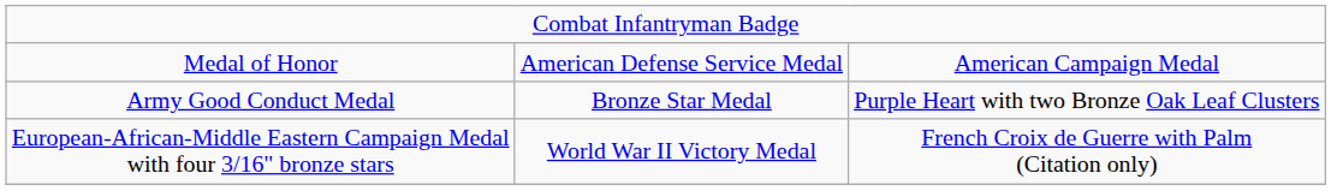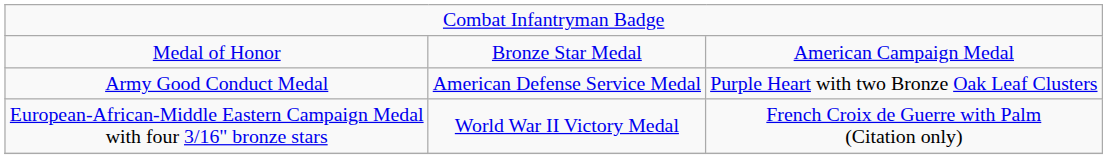Medal of Honor | column 2: American Defense Service Medal -> Bronze Star Medal
Army Good Conduct Medal | column 2: Bronze Star Medal -> American Defense Service Medal
